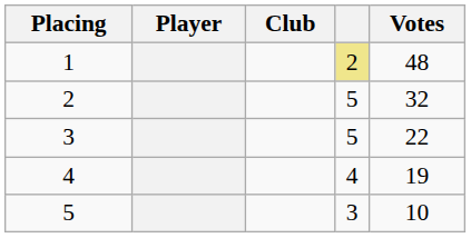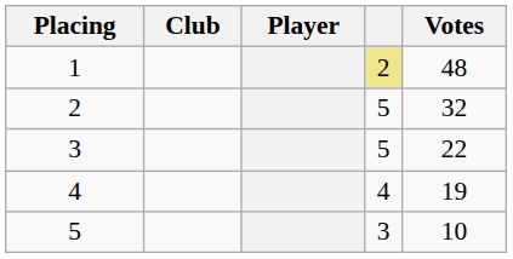columns swapped: Player <-> Club
